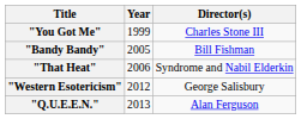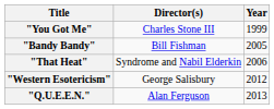columns swapped: Year <-> Director(s)
